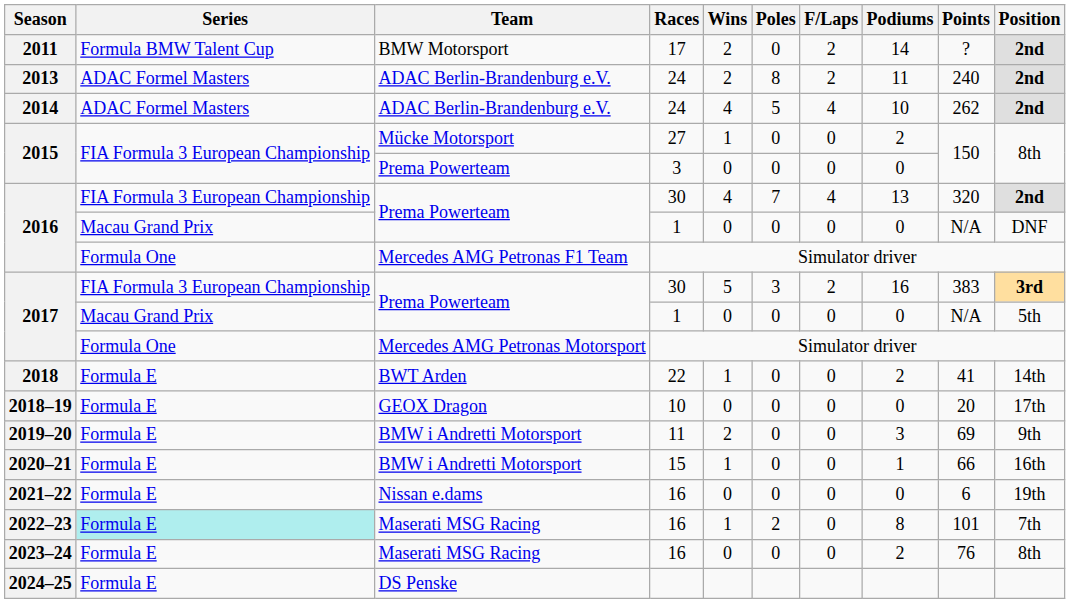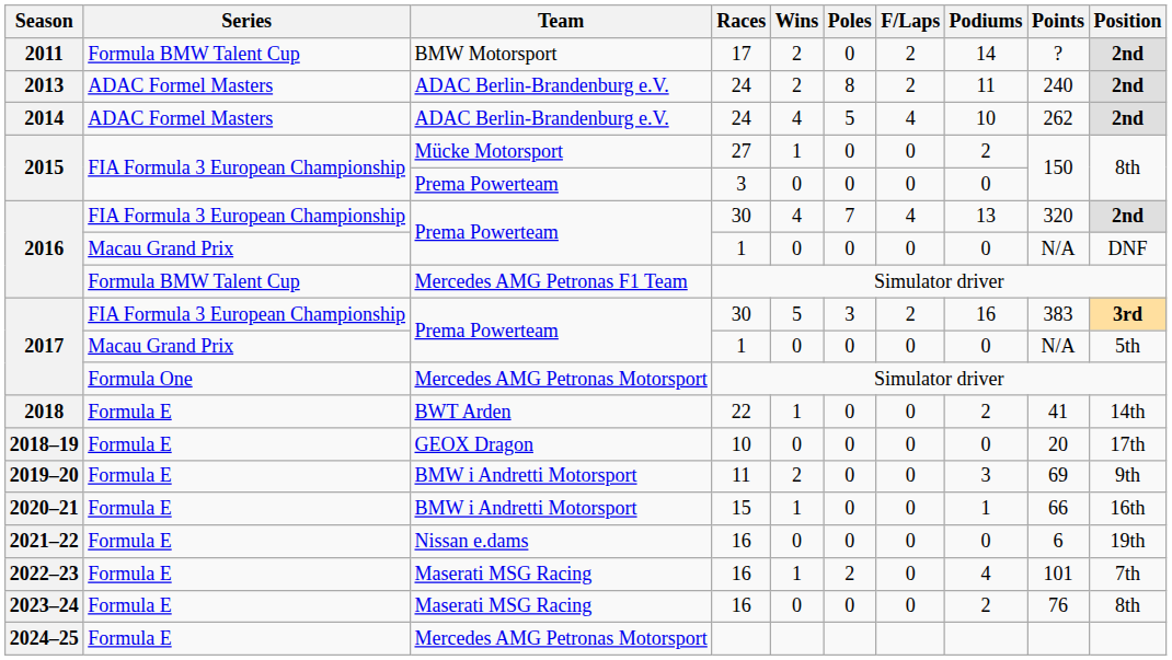2016 / Simulator driver | Series: Formula One -> Formula BMW Talent Cup
2022–23 | Series: paleturquoise background -> no background
2022–23 | Podiums: 8 -> 4
2024–25 | Team: DS Penske -> Mercedes AMG Petronas Motorsport
